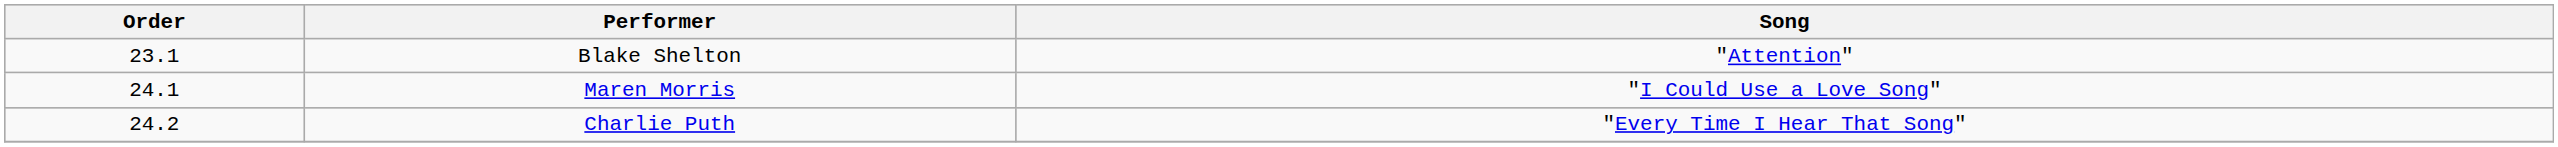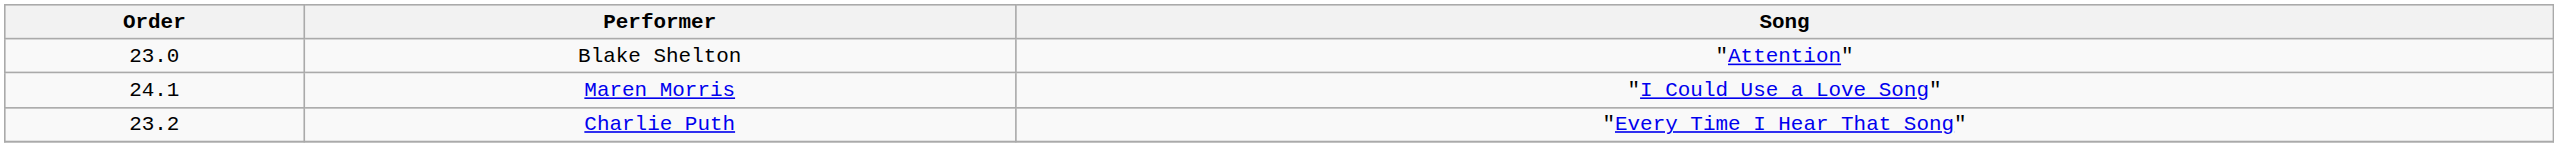Blake Shelton | Order: 23.1 -> 23.0
Charlie Puth | Order: 24.2 -> 23.2
